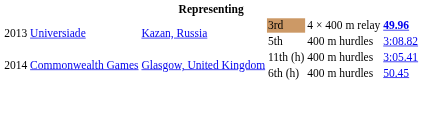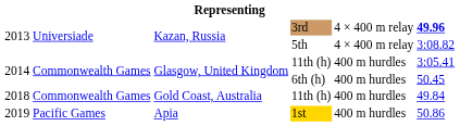5th | column 5: 400 m hurdles -> 4 × 400 m relay
+ row: 2018 | Commonwealth Games | Gold Coast, Australia | 11th (h) | 400 m hurdles | 49.84
+ row: 2019 | Pacific Games | Apia | 1st | 400 m hurdles | 50.86
